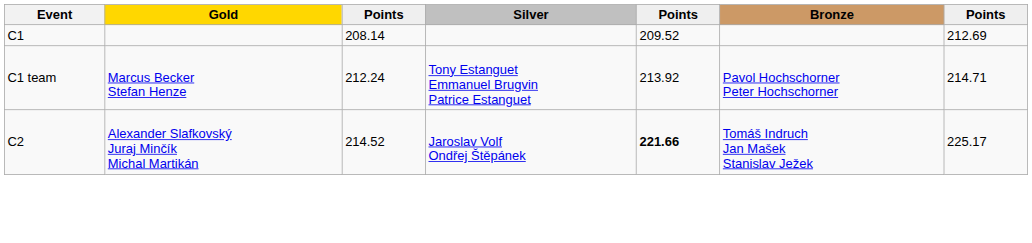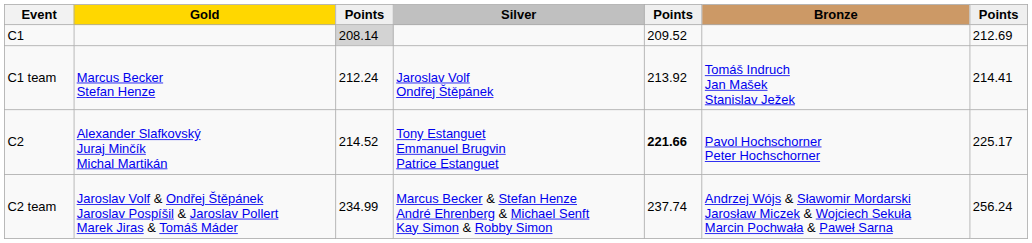C1 | column 3: no background -> lightgrey background
C1 team | Silver: Tony Estanguet Emmanuel Brugvin Patrice Estanguet -> Jaroslav Volf Ondřej Štěpánek
C1 team | Bronze: Pavol Hochschorner Peter Hochschorner -> Tomáš Indruch Jan Mašek Stanislav Ježek
C1 team | column 7: 214.71 -> 214.41
C2 | Silver: Jaroslav Volf Ondřej Štěpánek -> Tony Estanguet Emmanuel Brugvin Patrice Estanguet
C2 | Bronze: Tomáš Indruch Jan Mašek Stanislav Ježek -> Pavol Hochschorner Peter Hochschorner
+ row: C2 team | Jaroslav Volf & Ondřej Štěpánek Jaroslav Pospíšil & Jaroslav Pollert Marek Jiras & Tomáš Máder | 234.99 | Marcus Becker & Stefan Henze André Ehrenberg & Michael Senft Kay Simon & Robby Simon | 237.74 | Andrzej Wójs & Sławomir Mordarski Jarosław Miczek & Wojciech Sekuła Marcin Pochwała & Paweł Sarna | 256.24
